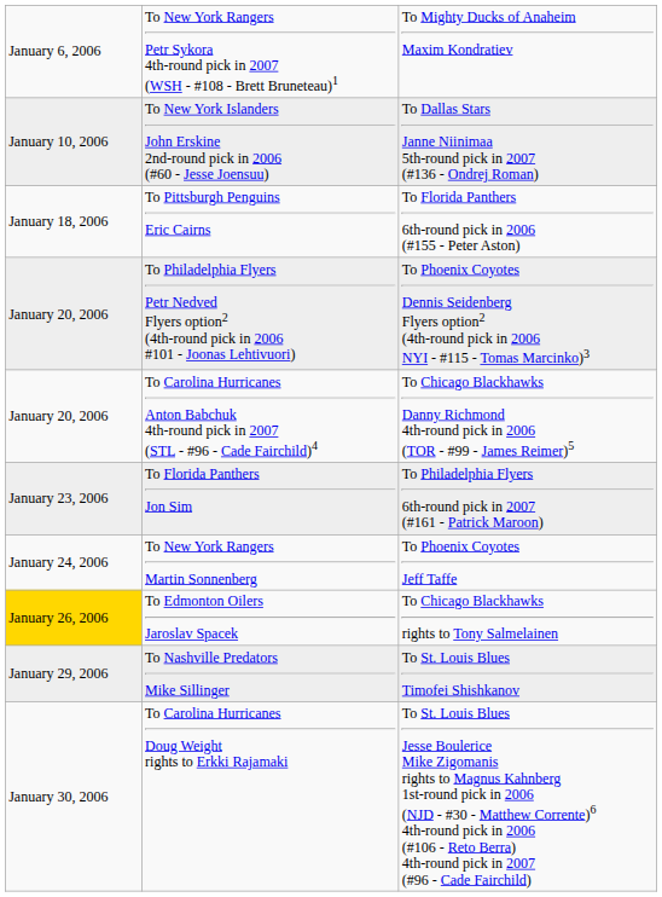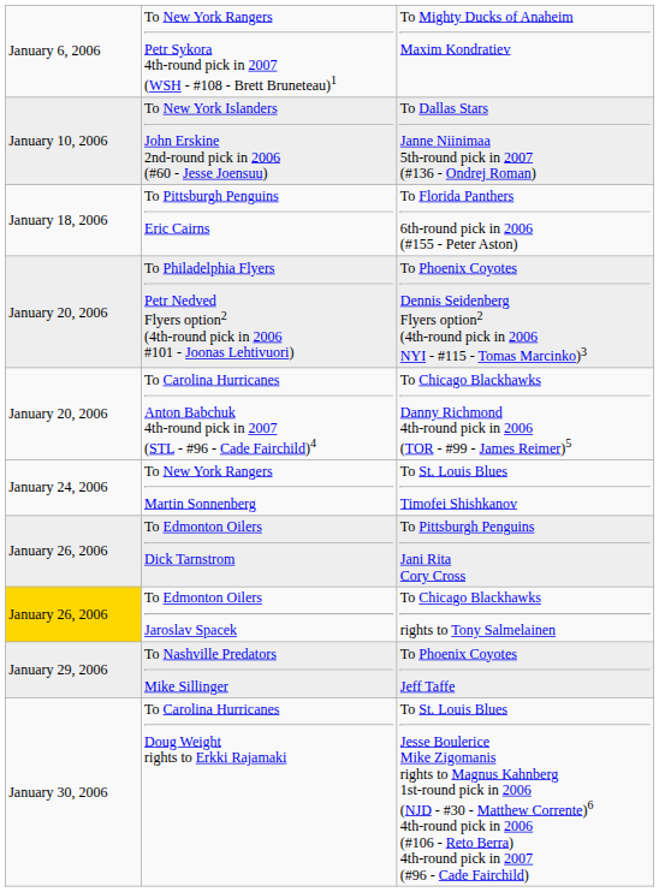- row: January 23, 2006 | To Florida Panthers Jon Sim | To Philadelphia Flyers 6th-round pick in 2007 (#161 - Patrick Maroon)
To New York Rangers Martin Sonnenberg | column 3: To Phoenix Coyotes Jeff Taffe -> To St. Louis Blues Timofei Shishkanov
+ row: January 26, 2006 | To Edmonton Oilers Dick Tarnstrom | To Pittsburgh Penguins Jani Rita Cory Cross
To Nashville Predators Mike Sillinger | column 3: To St. Louis Blues Timofei Shishkanov -> To Phoenix Coyotes Jeff Taffe
